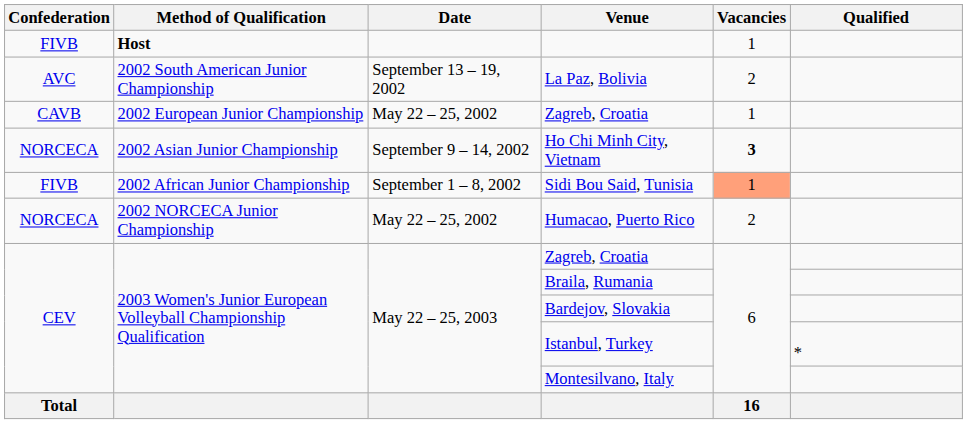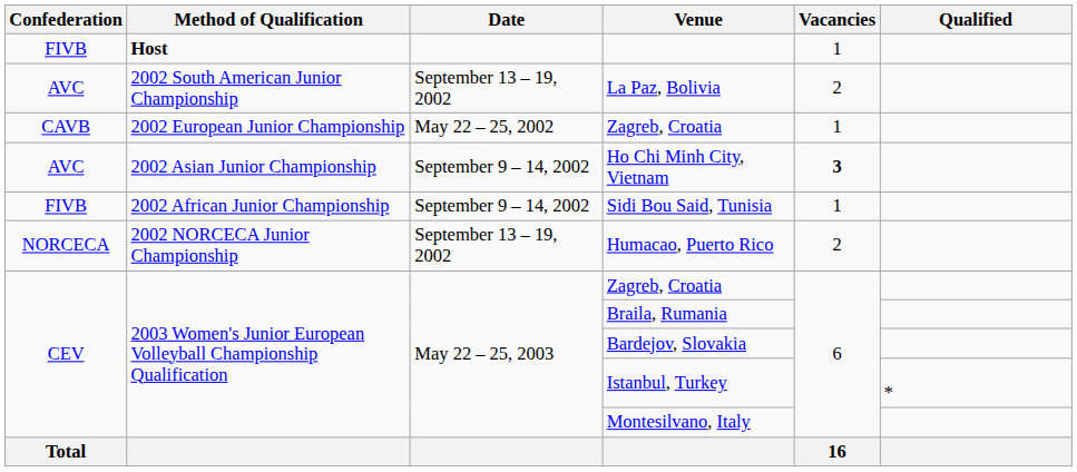Ho Chi Minh City, Vietnam | Confederation: NORCECA -> AVC
Sidi Bou Said, Tunisia | Date: September 1 – 8, 2002 -> September 9 – 14, 2002
Sidi Bou Said, Tunisia | Vacancies: lightsalmon background -> no background
Humacao, Puerto Rico | Date: May 22 – 25, 2002 -> September 13 – 19, 2002
